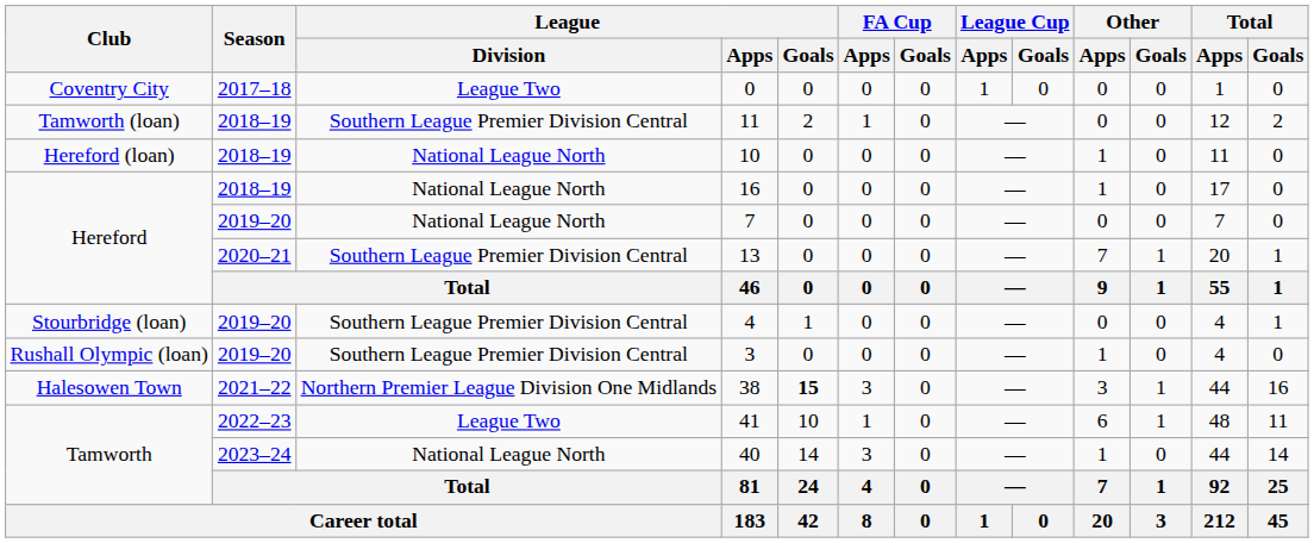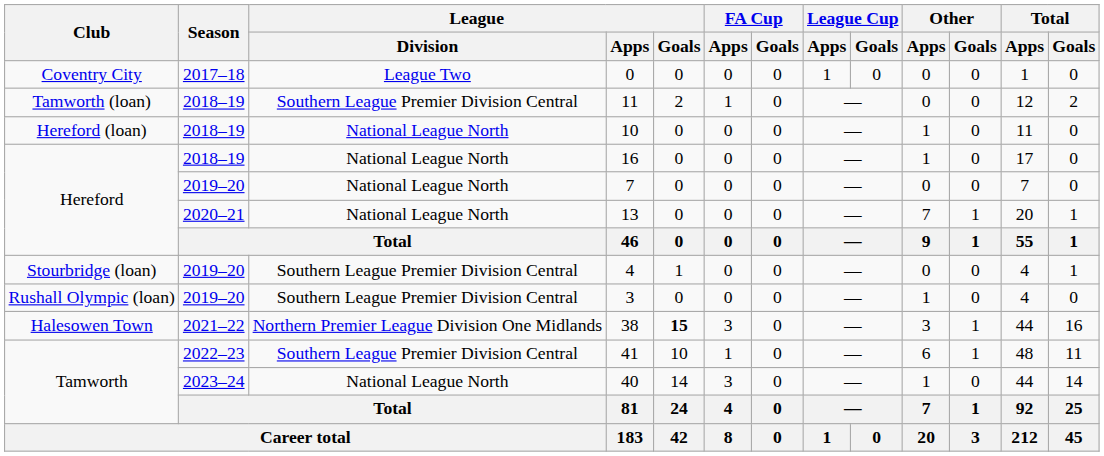13 | League / Division: Southern League Premier Division Central -> National League North
41 | League / Division: League Two -> Southern League Premier Division Central
